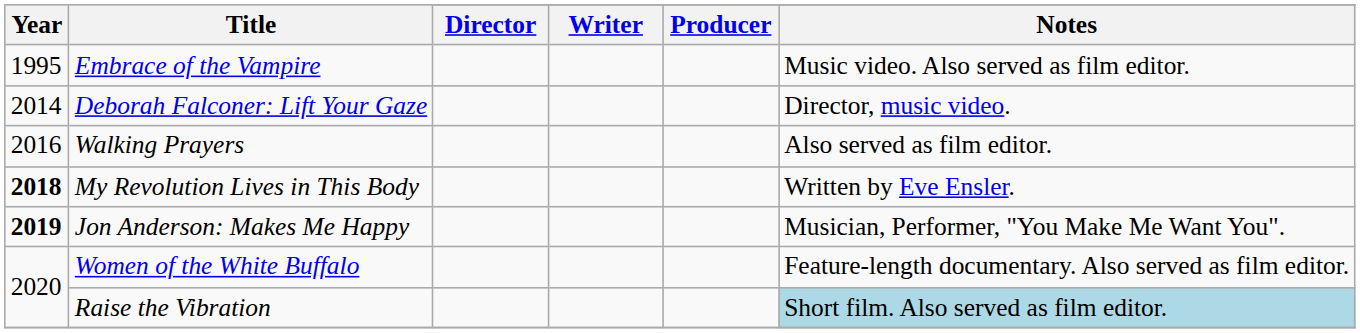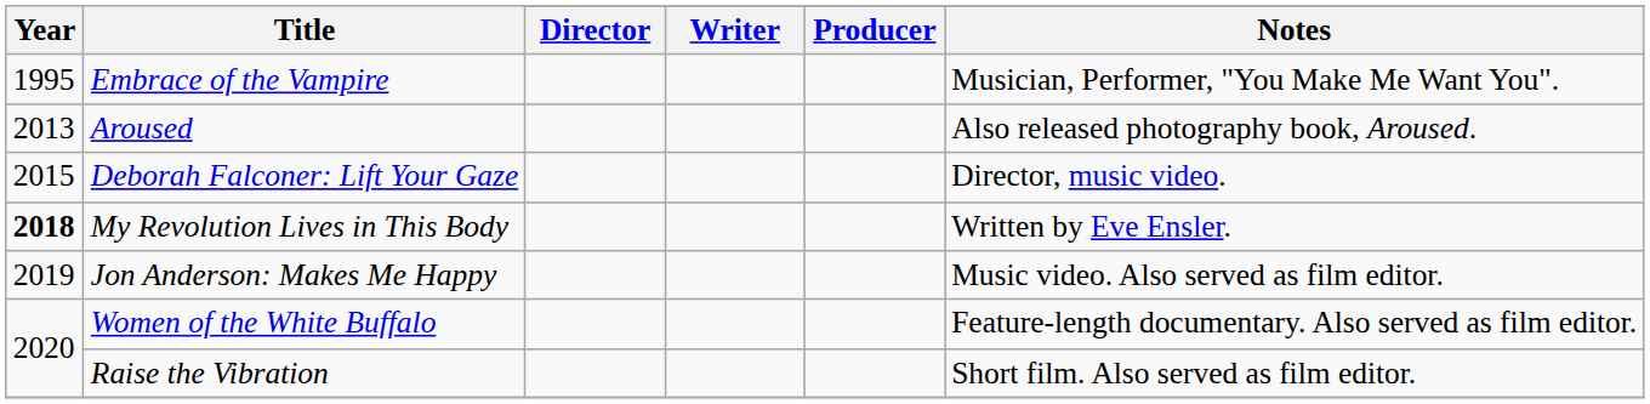Embrace of the Vampire | Notes: Music video. Also served as film editor. -> Musician, Performer, "You Make Me Want You".
+ row: 2013 | Aroused | Also released photography book, Aroused.
Deborah Falconer: Lift Your Gaze | Year: 2014 -> 2015
- row: 2016 | Walking Prayers | Also served as film editor.
Jon Anderson: Makes Me Happy | Year: bold -> normal
Jon Anderson: Makes Me Happy | Notes: Musician, Performer, "You Make Me Want You". -> Music video. Also served as film editor.
Raise the Vibration | Notes: lightblue background -> no background
